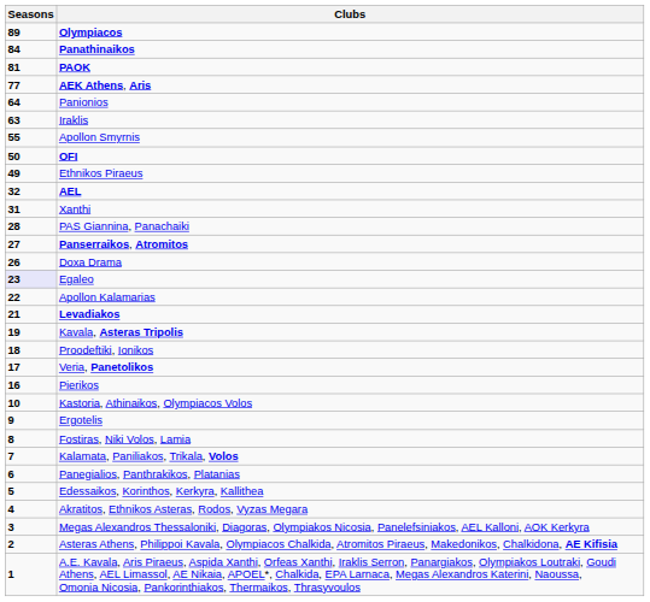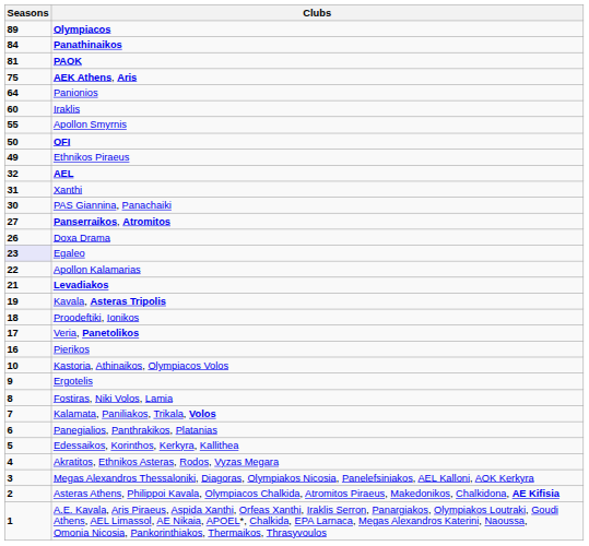AEK Athens, Aris | Seasons: 77 -> 75
Iraklis | Seasons: 63 -> 60
PAS Giannina, Panachaiki | Seasons: 28 -> 30
